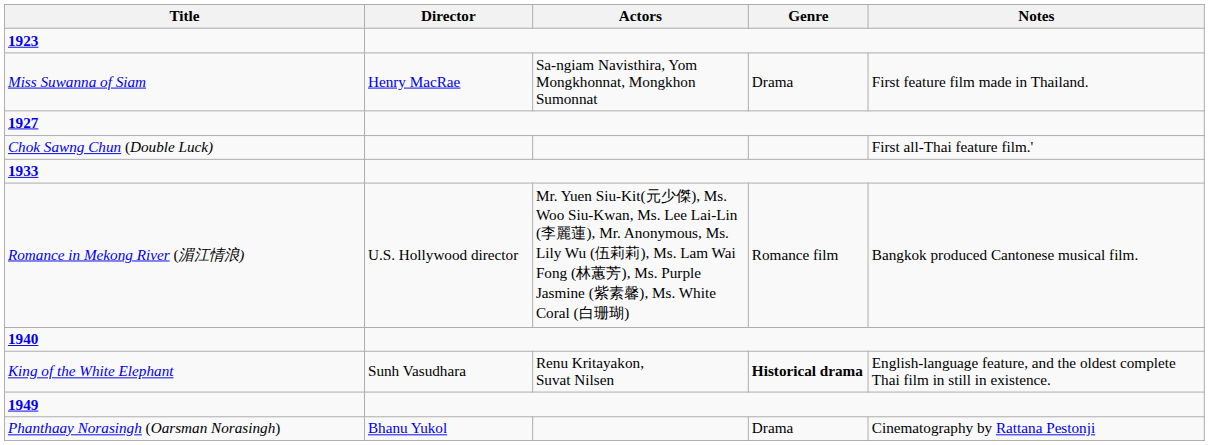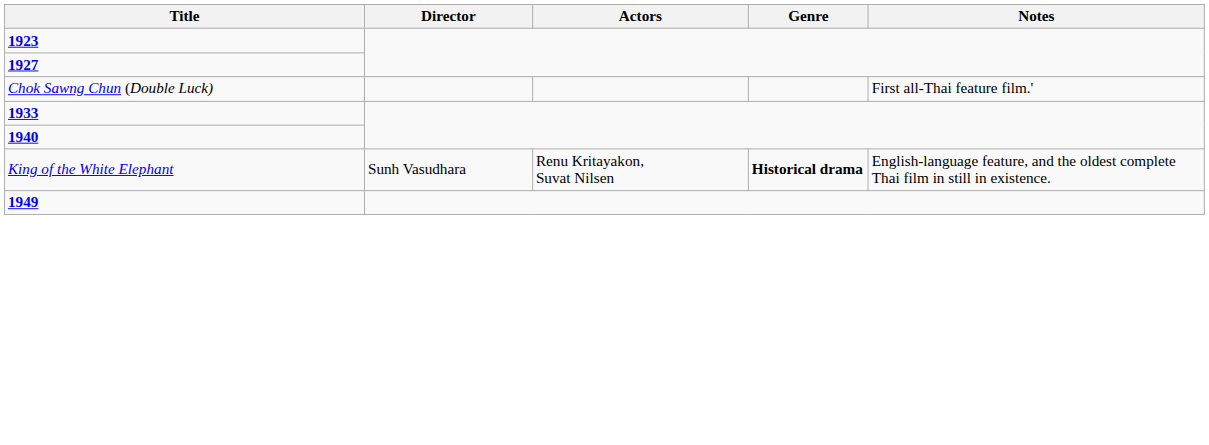- row: Miss Suwanna of Siam | Henry MacRae | Sa-ngiam Navisthira, Yom Mongkhonnat, Mongkhon Sumonnat | Drama | First feature film made in Thailand.
- row: Romance in Mekong River (湄江情浪) | U.S. Hollywood director | Mr. Yuen Siu-Kit(元少傑), Ms. Woo Siu-Kwan, Ms. Lee Lai-Lin (李麗蓮), Mr. Anonymous, Ms. Lily Wu (伍莉莉), Ms. Lam Wai Fong (林蕙芳), Ms. Purple Jasmine (紫素馨), Ms. White Coral (白珊瑚) | Romance film | Bangkok produced Cantonese musical film.
- row: Phanthaay Norasingh (Oarsman Norasingh) | Bhanu Yukol | Drama | Cinematography by Rattana Pestonji
